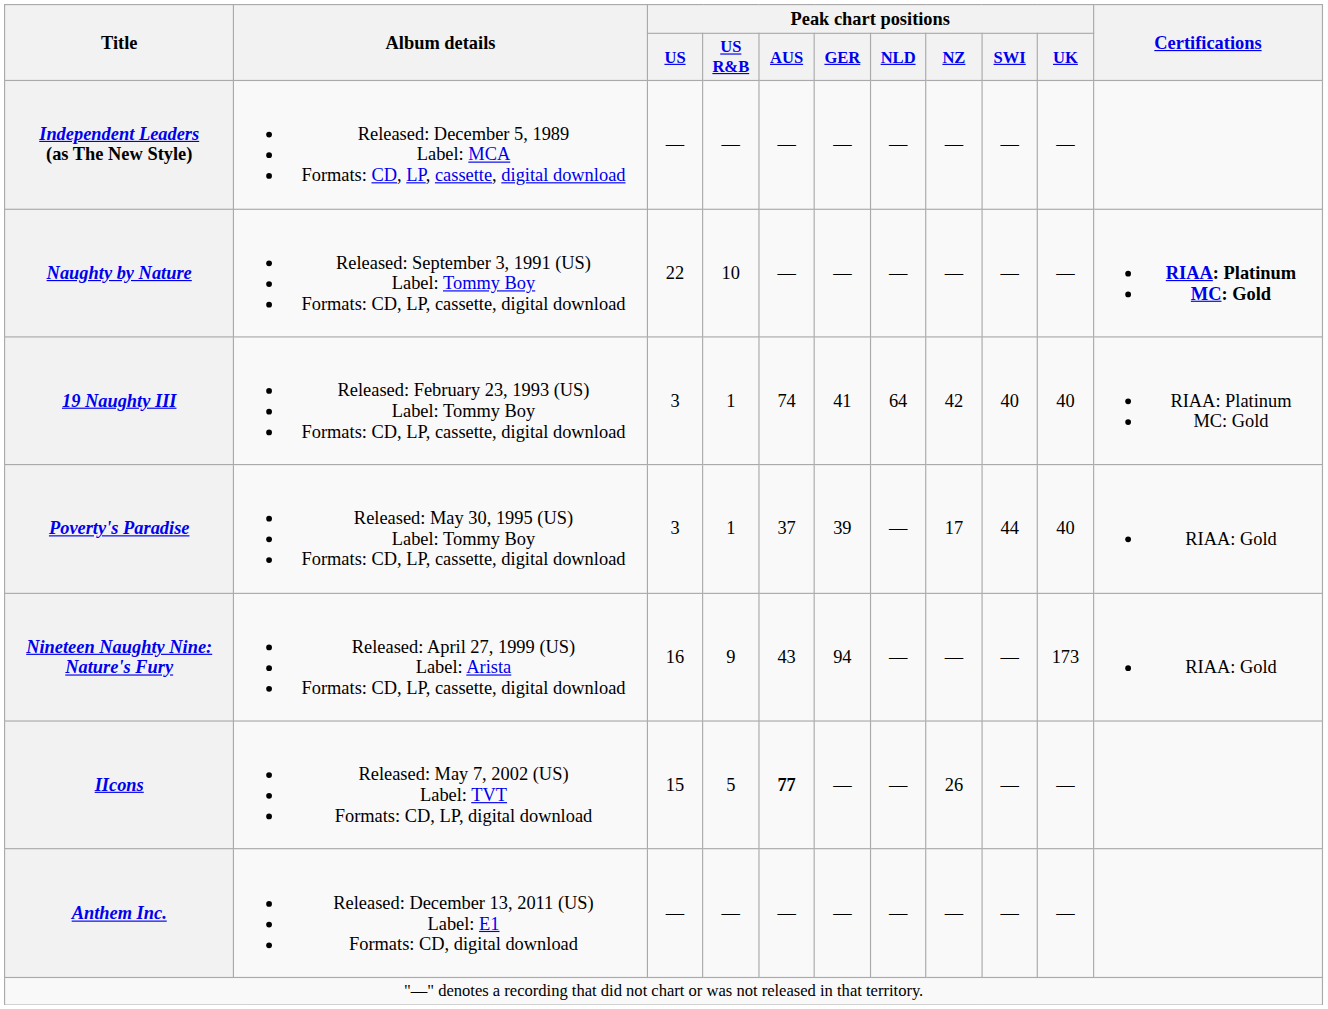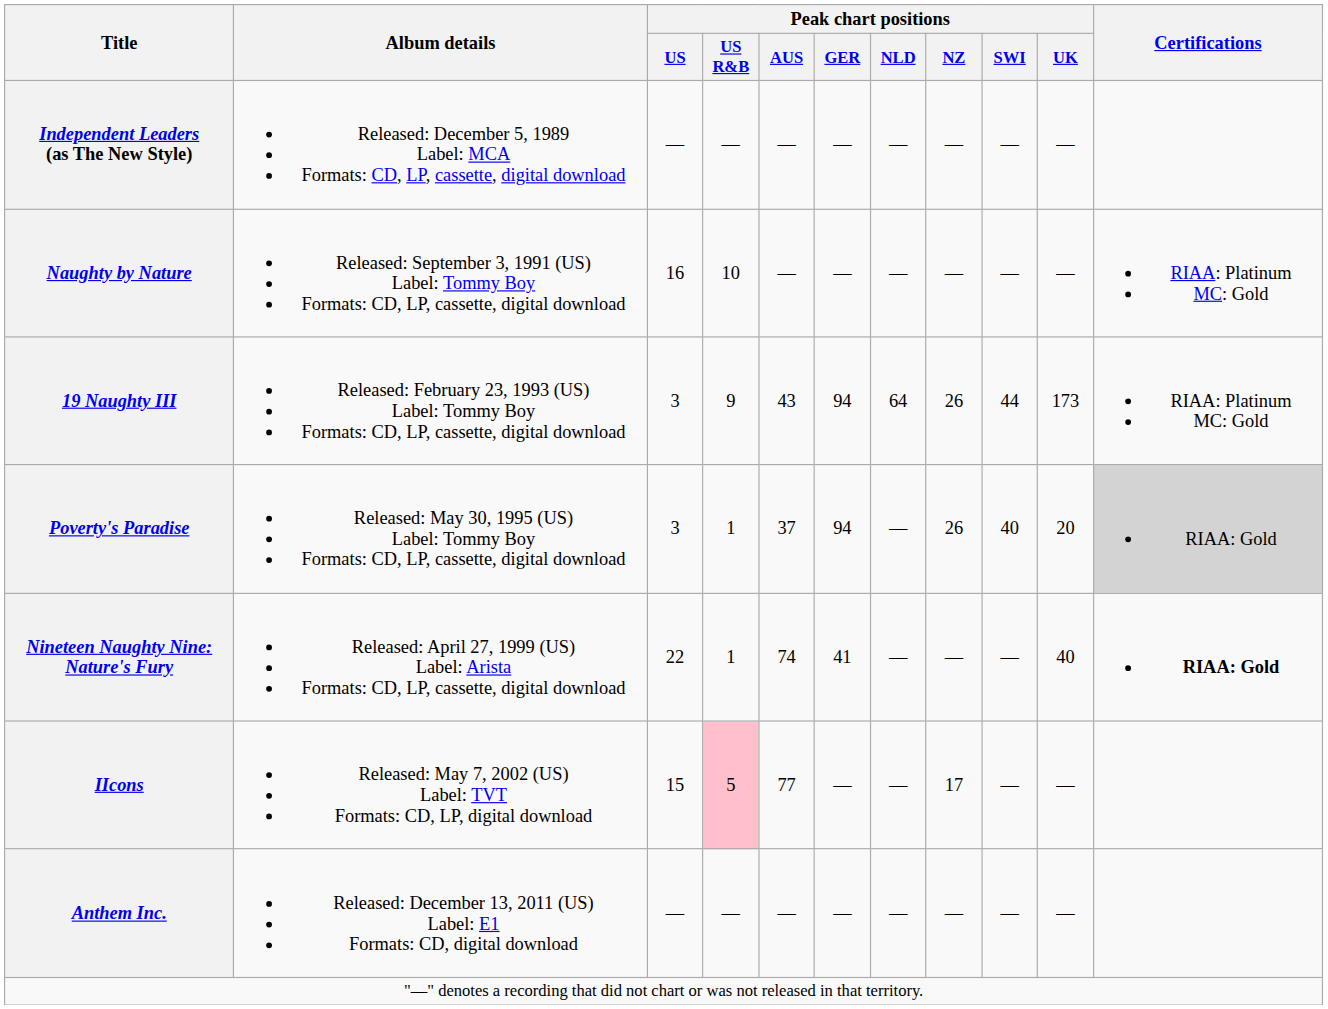Naughty by Nature | Peak chart positions / US: 22 -> 16
Naughty by Nature | Certifications: bold -> normal
19 Naughty III | Peak chart positions / US R&B: 1 -> 9
19 Naughty III | Peak chart positions / AUS: 74 -> 43
19 Naughty III | Peak chart positions / GER: 41 -> 94
19 Naughty III | Peak chart positions / NZ: 42 -> 26
19 Naughty III | Peak chart positions / SWI: 40 -> 44
19 Naughty III | Peak chart positions / UK: 40 -> 173
Poverty's Paradise | Peak chart positions / GER: 39 -> 94
Poverty's Paradise | Peak chart positions / NZ: 17 -> 26
Poverty's Paradise | Peak chart positions / SWI: 44 -> 40
Poverty's Paradise | Peak chart positions / UK: 40 -> 20
Poverty's Paradise | Certifications: no background -> lightgrey background
Nineteen Naughty Nine: Nature's Fury | Peak chart positions / US: 16 -> 22
Nineteen Naughty Nine: Nature's Fury | Peak chart positions / US R&B: 9 -> 1
Nineteen Naughty Nine: Nature's Fury | Peak chart positions / AUS: 43 -> 74
Nineteen Naughty Nine: Nature's Fury | Peak chart positions / GER: 94 -> 41
Nineteen Naughty Nine: Nature's Fury | Peak chart positions / UK: 173 -> 40
Nineteen Naughty Nine: Nature's Fury | Certifications: normal -> bold
IIcons | Peak chart positions / US R&B: no background -> pink background
IIcons | Peak chart positions / AUS: bold -> normal
IIcons | Peak chart positions / NZ: 26 -> 17
